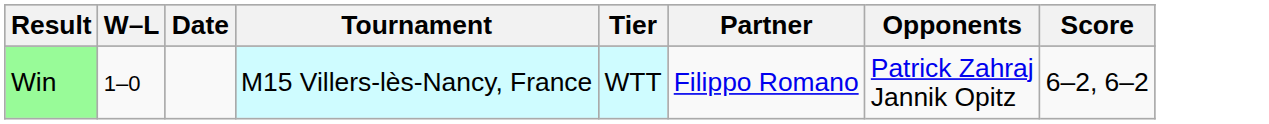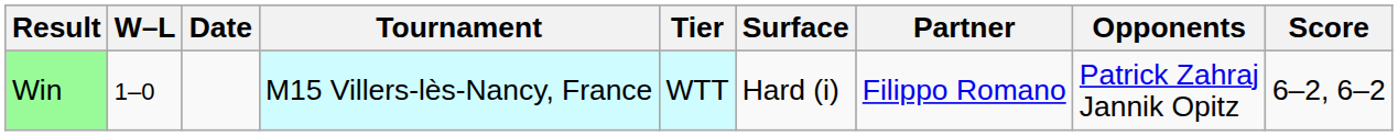+ column: Surface | Hard (i)
